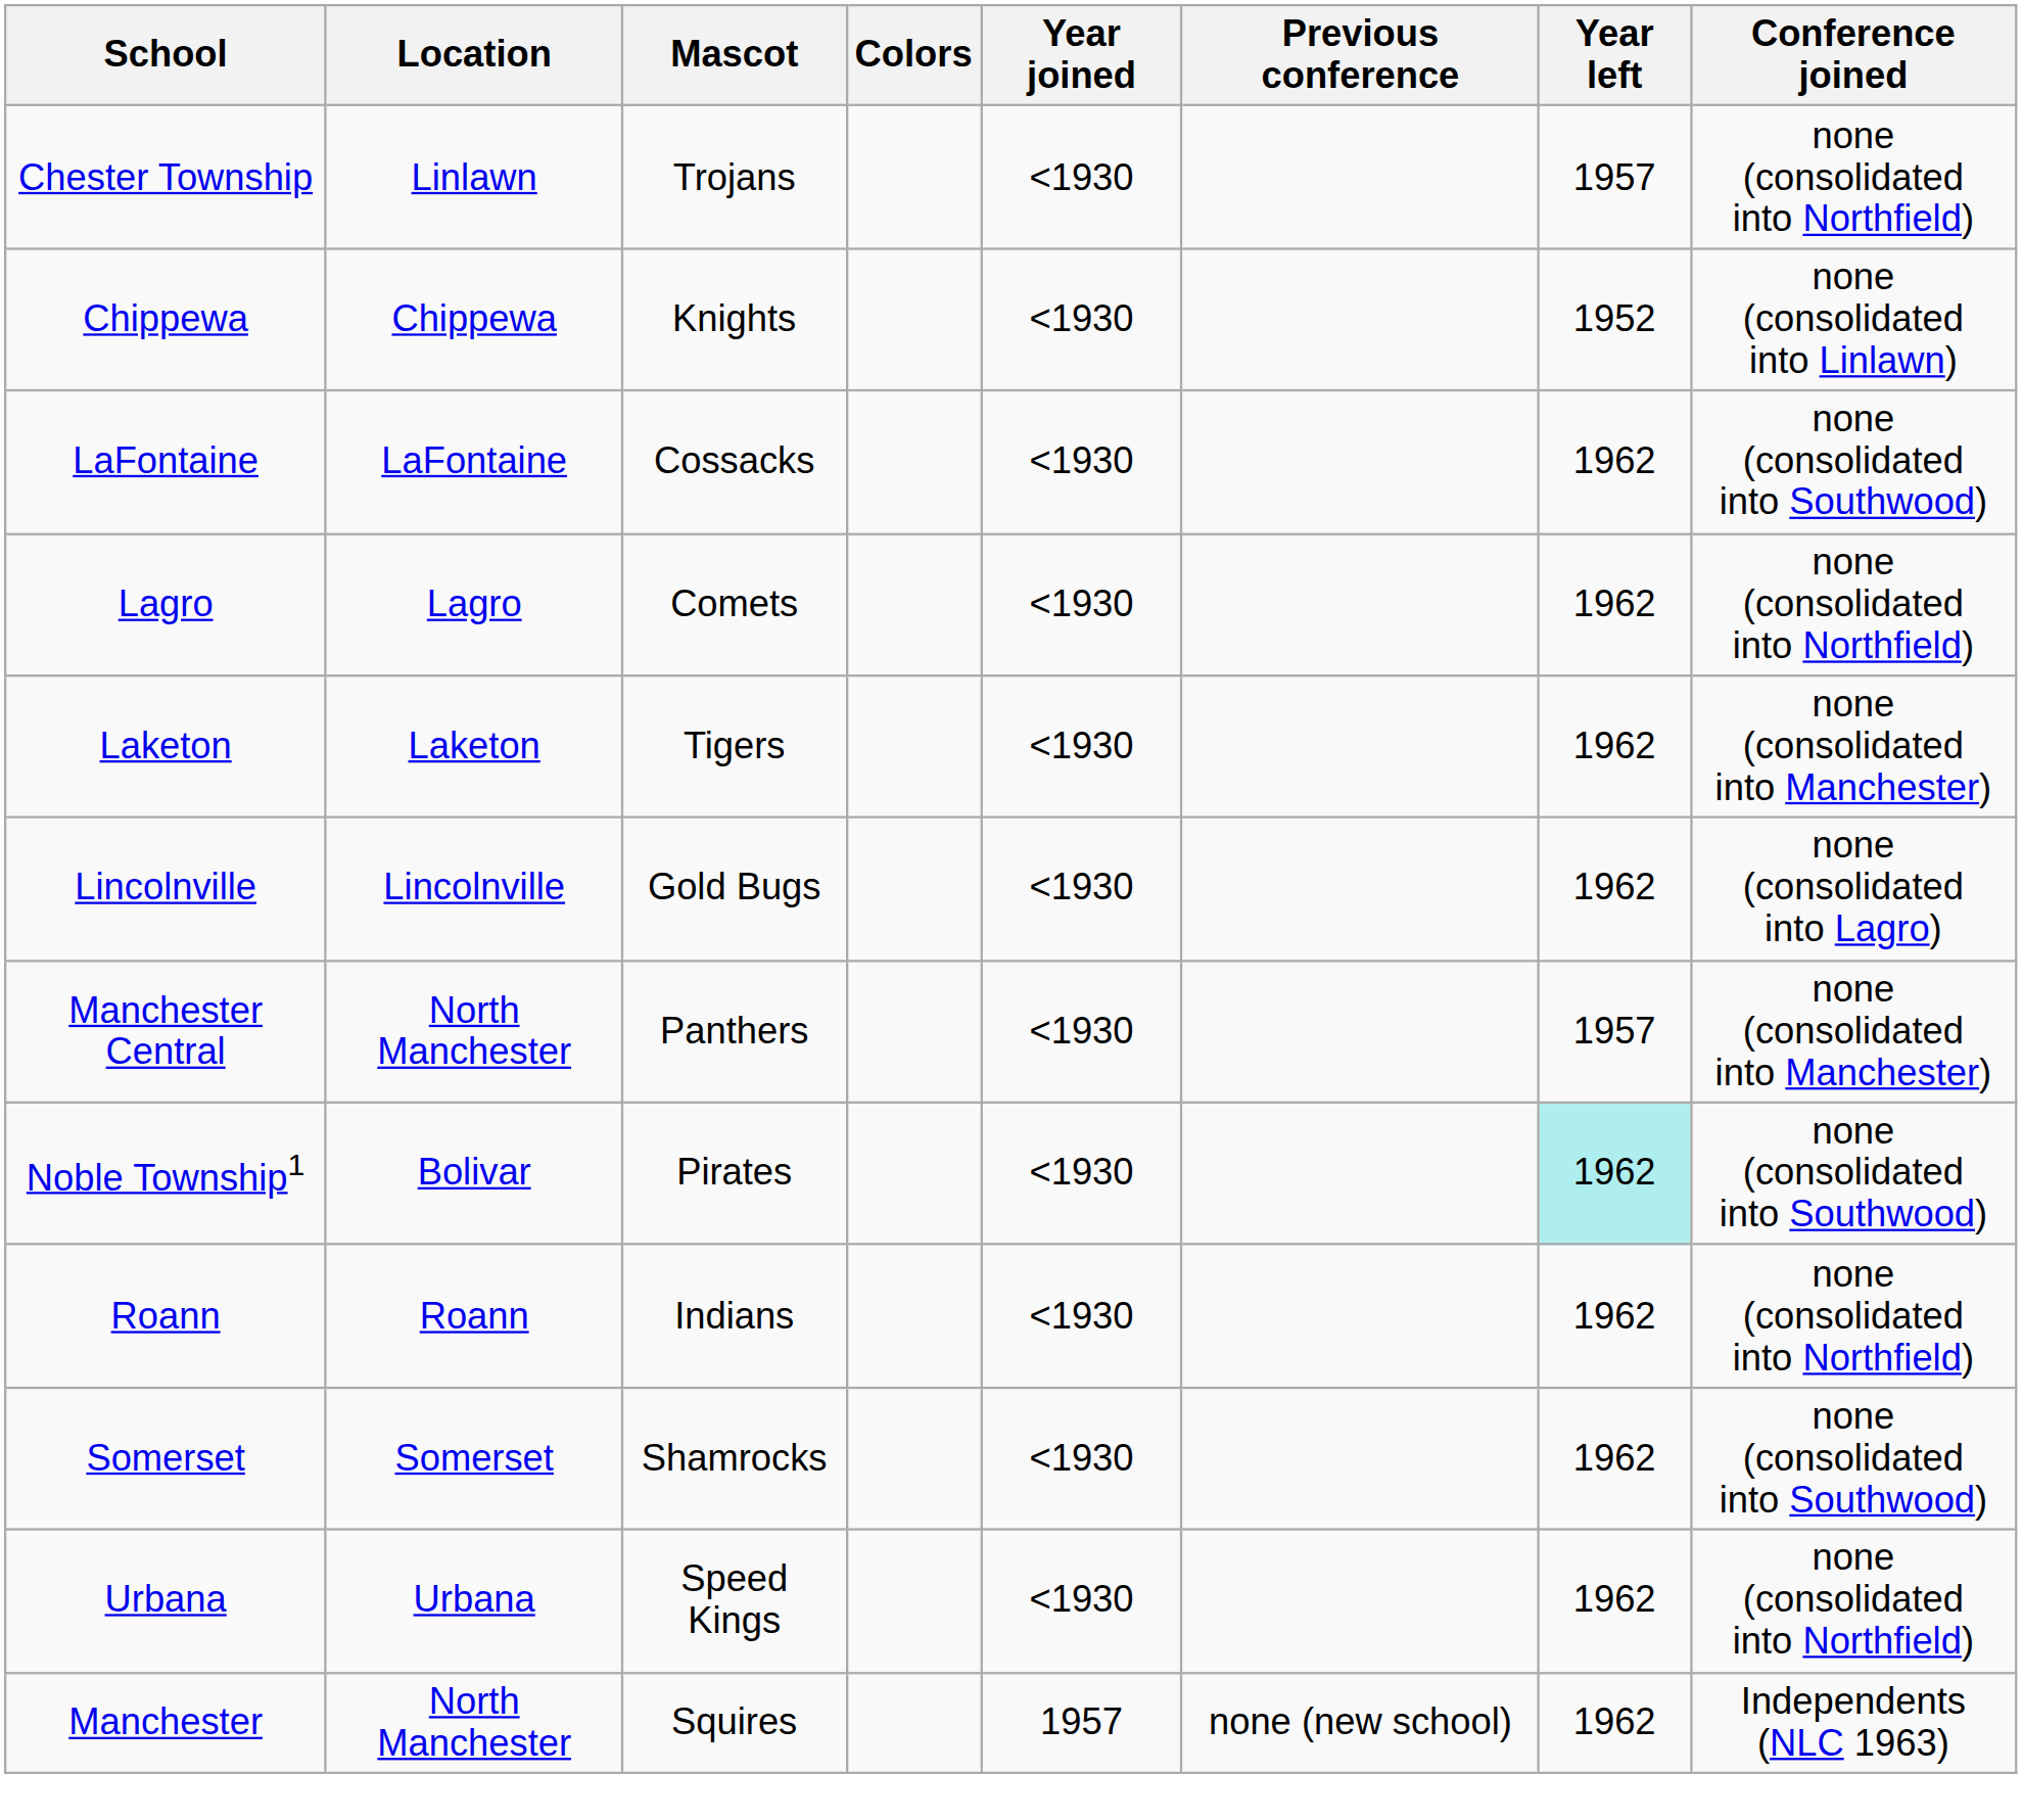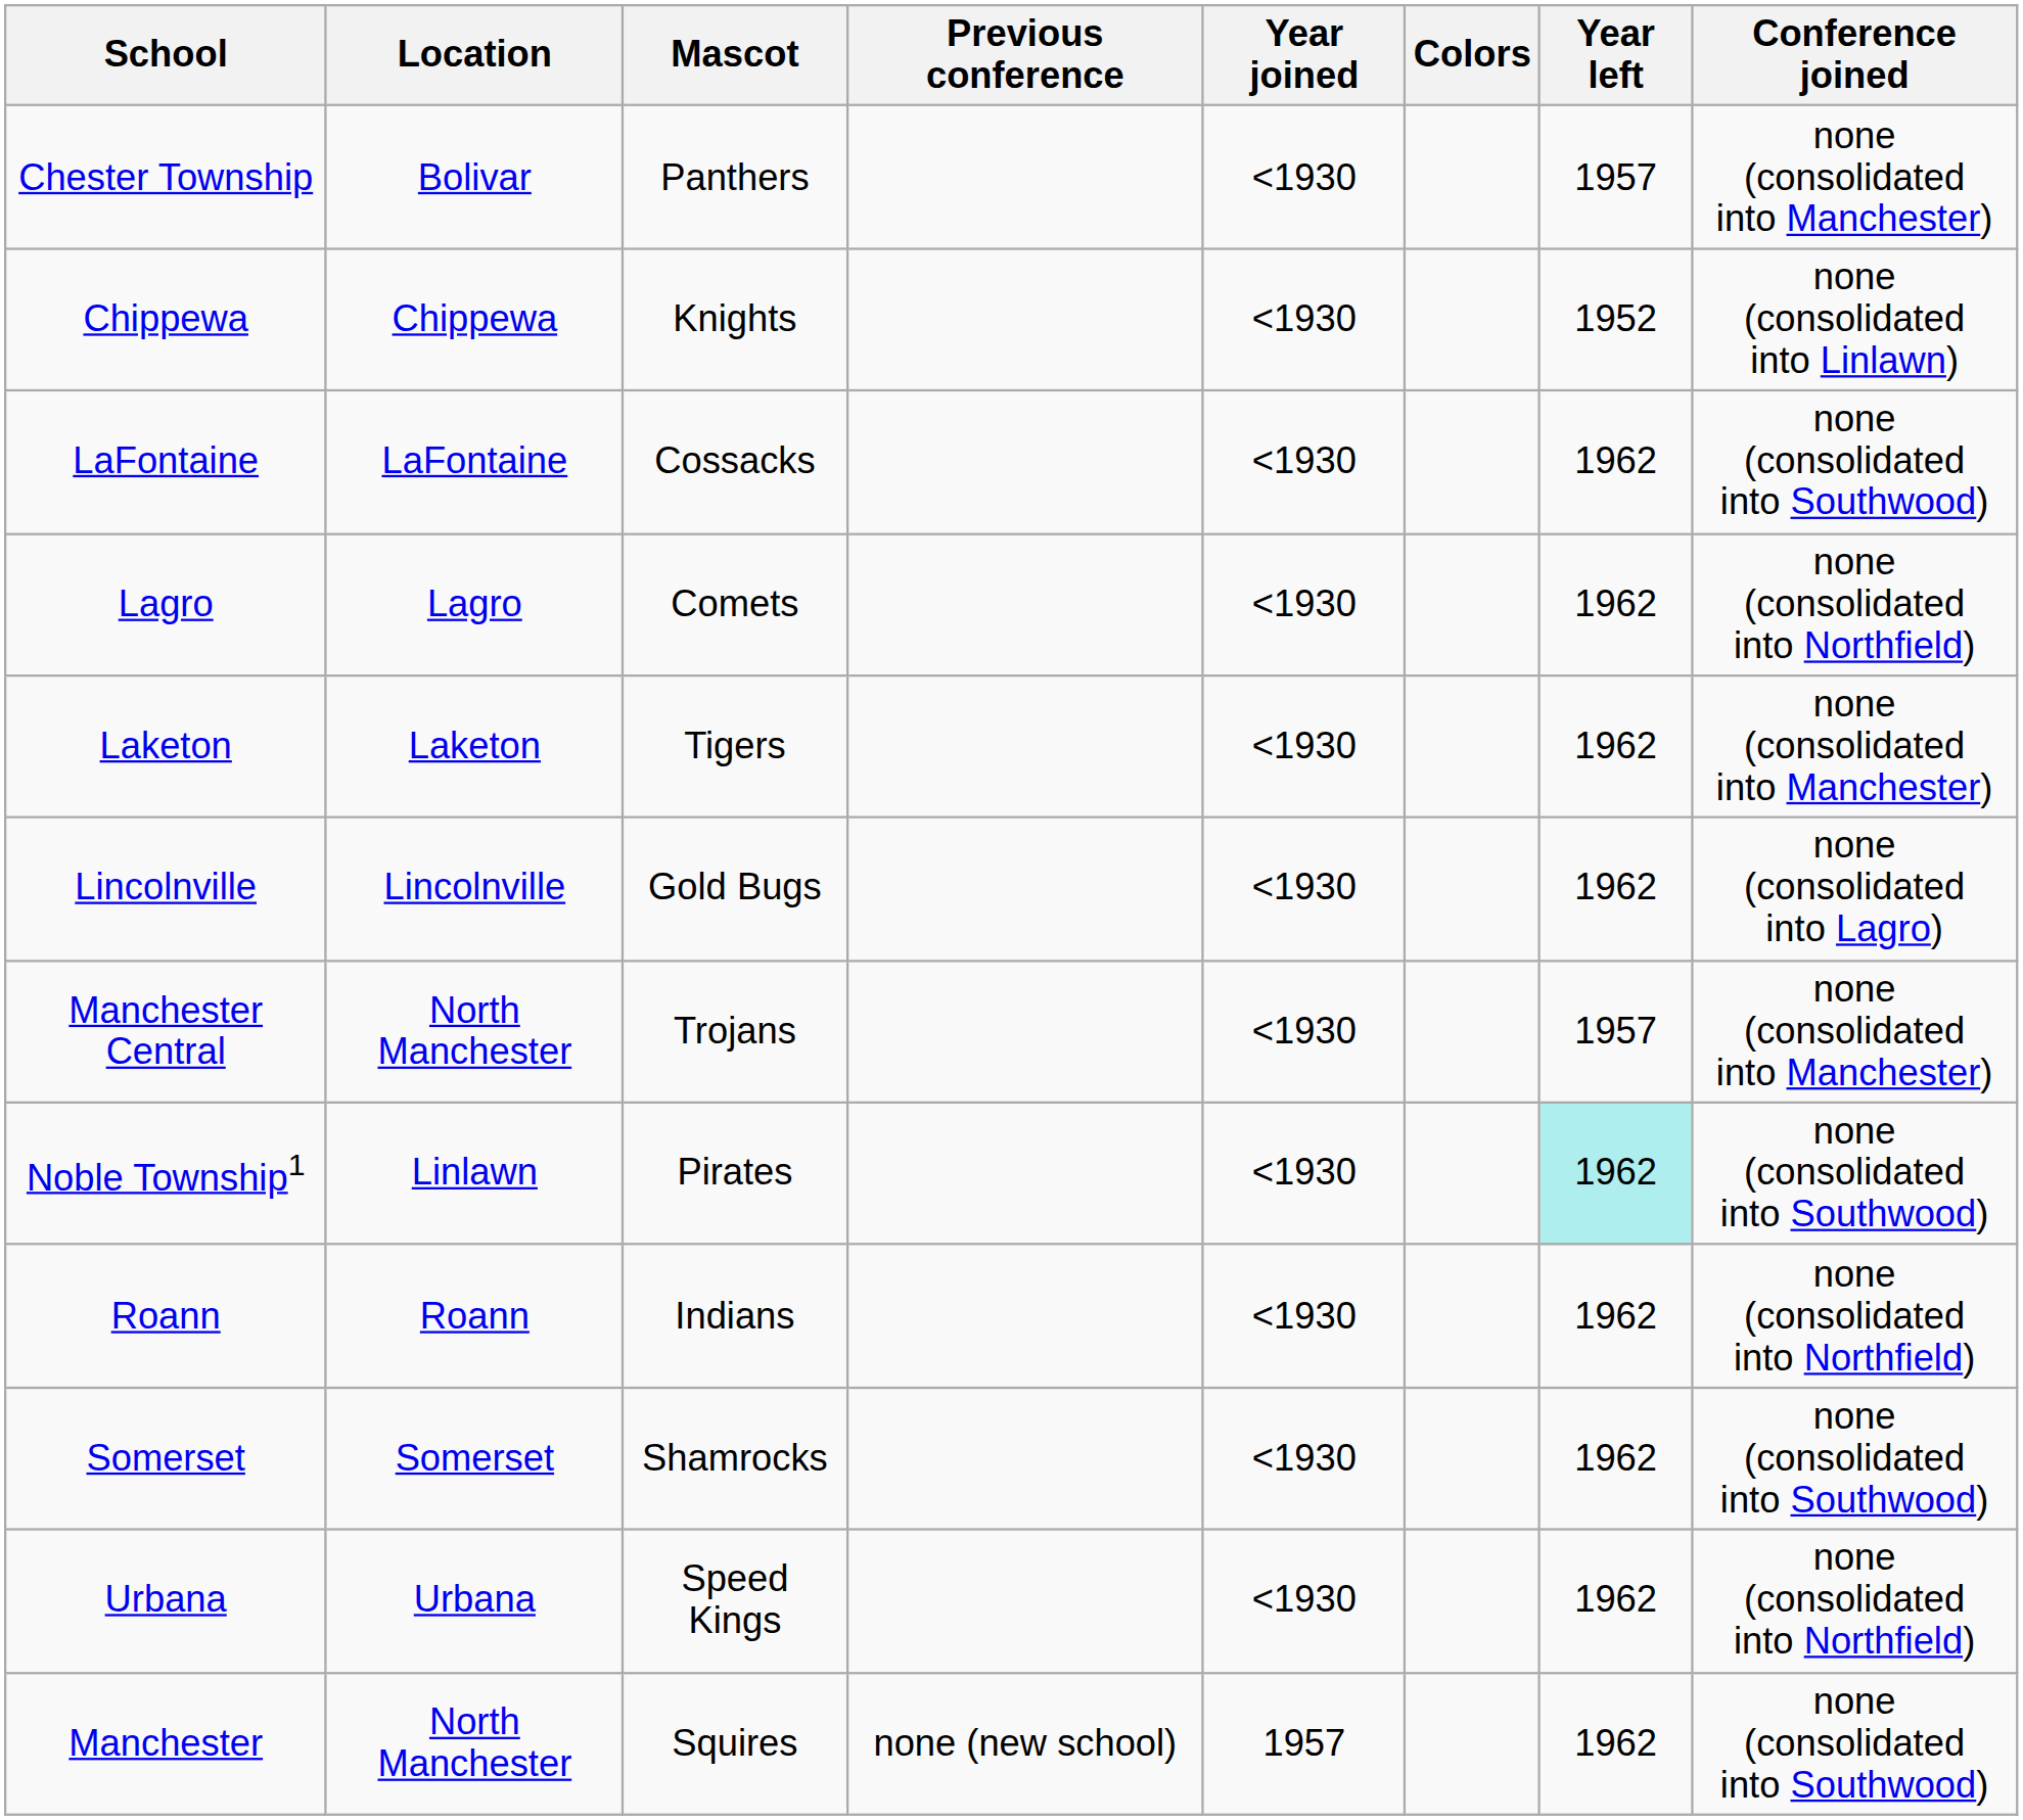columns swapped: Colors <-> Previous conference
Chester Township | Location: Linlawn -> Bolivar
Chester Township | Mascot: Trojans -> Panthers
Chester Township | Conference joined: none (consolidated into Northfield) -> none (consolidated into Manchester)
Manchester Central | Mascot: Panthers -> Trojans
Noble Township1 | Location: Bolivar -> Linlawn
Manchester | Conference joined: Independents (NLC 1963) -> none (consolidated into Southwood)
